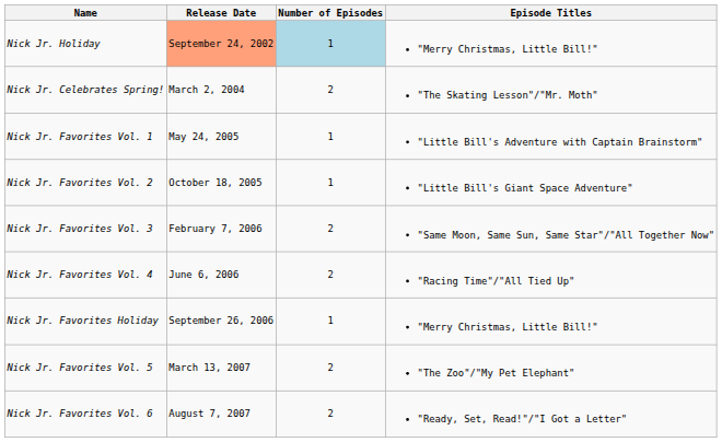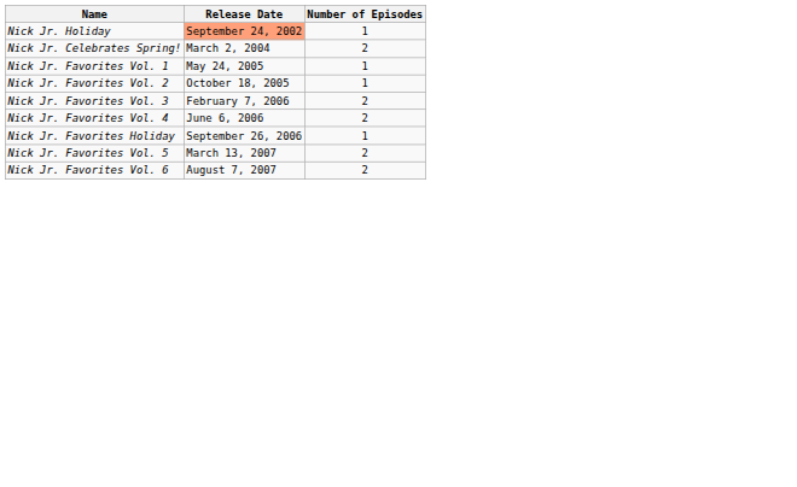- column: Episode Titles | "Merry Christmas, Little Bill!" | "The Skating Lesson"/"Mr. Moth" | "Little Bill's Adventure with Captain Brainstorm" | "Little Bill's Giant Space Adventure" | "Same Moon, Same Sun, Same Star"/"All Together Now" | "Racing Time"/"All Tied Up" | "Merry Christmas, Little Bill!" | "The Zoo"/"My Pet Elephant" | "Ready, Set, Read!"/"I Got a Letter"
Nick Jr. Holiday | Number of Episodes: lightblue background -> no background
